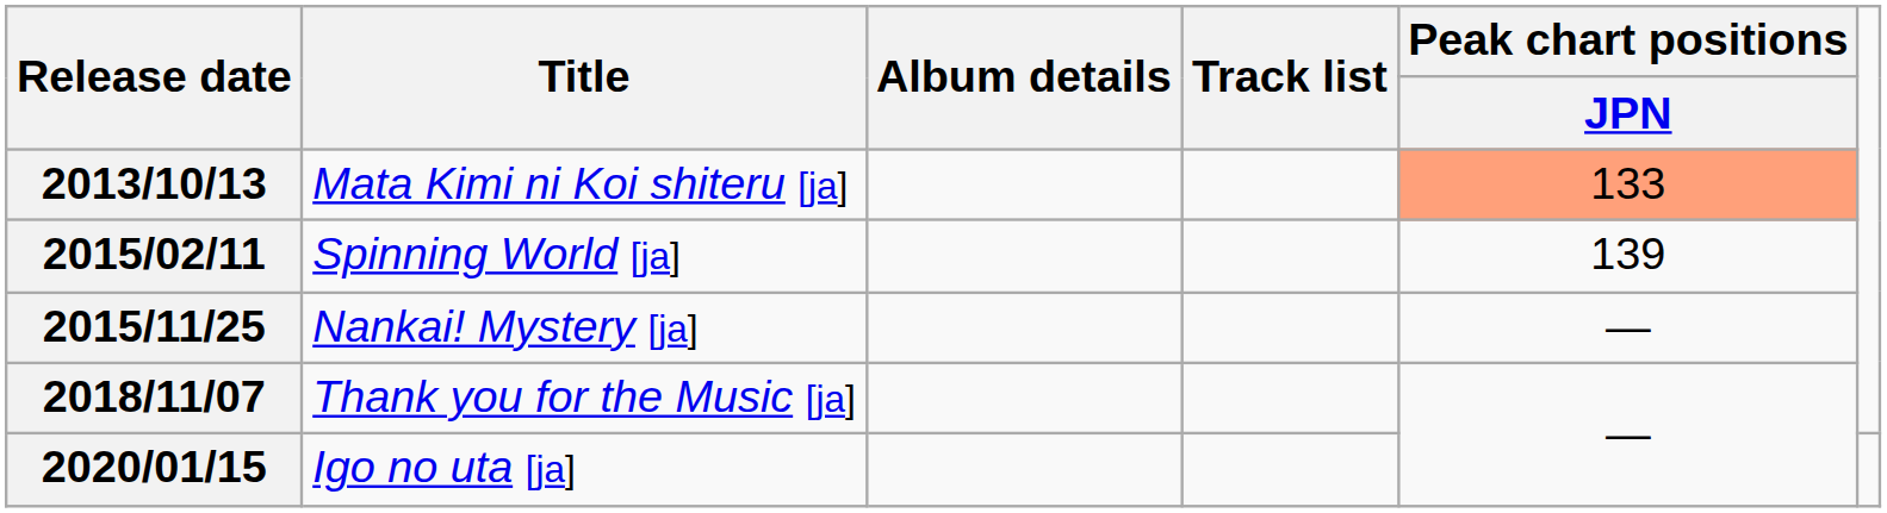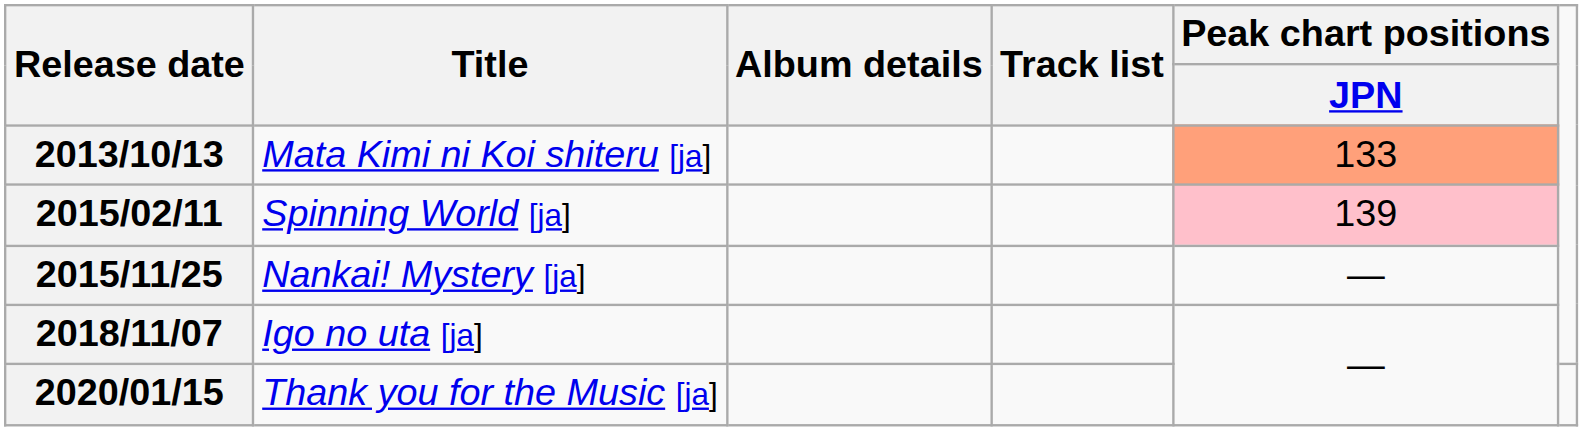2015/02/11 | Peak chart positions / JPN: no background -> pink background
2018/11/07 | Title: Thank you for the Music [ja] -> Igo no uta [ja]
2020/01/15 | Title: Igo no uta [ja] -> Thank you for the Music [ja]
